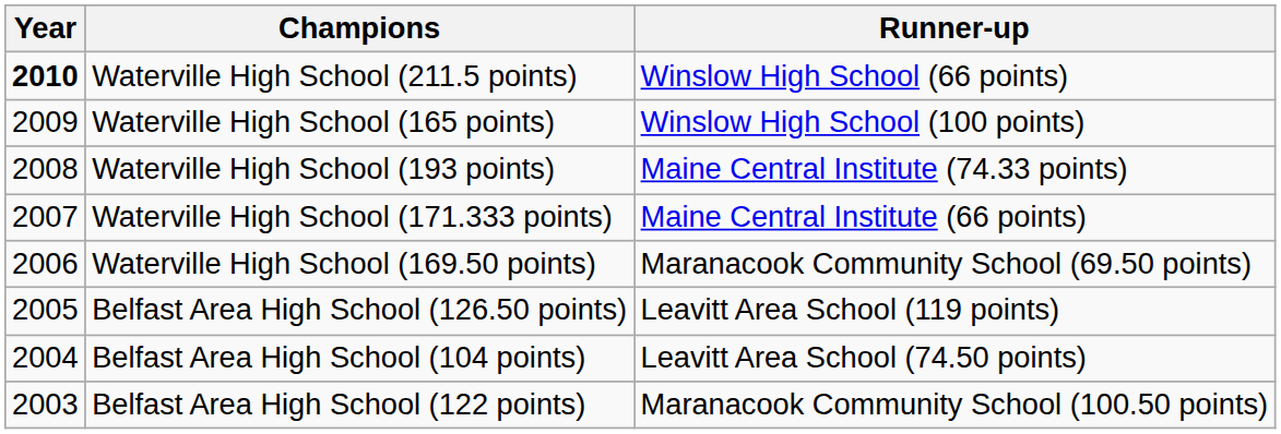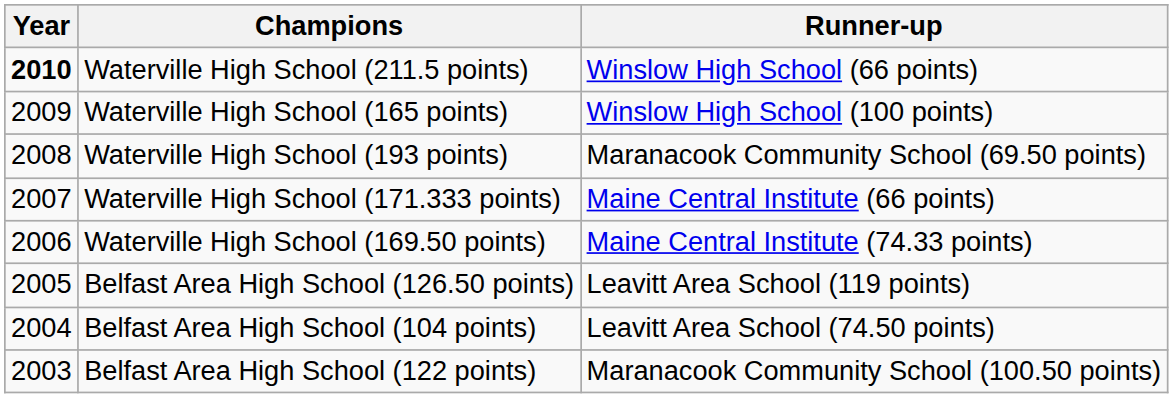Waterville High School (193 points) | Runner-up: Maine Central Institute (74.33 points) -> Maranacook Community School (69.50 points)
Waterville High School (169.50 points) | Runner-up: Maranacook Community School (69.50 points) -> Maine Central Institute (74.33 points)
